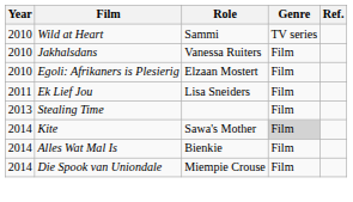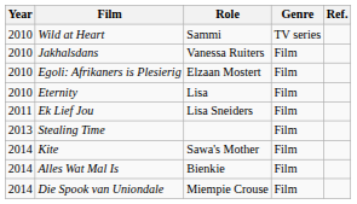+ row: 2010 | Eternity | Lisa | Film
Kite | Genre: lightgrey background -> no background
